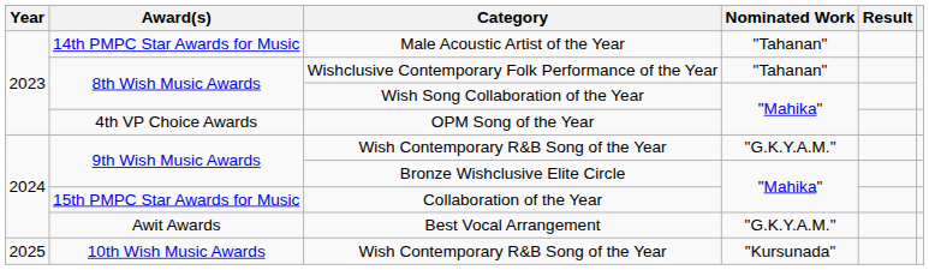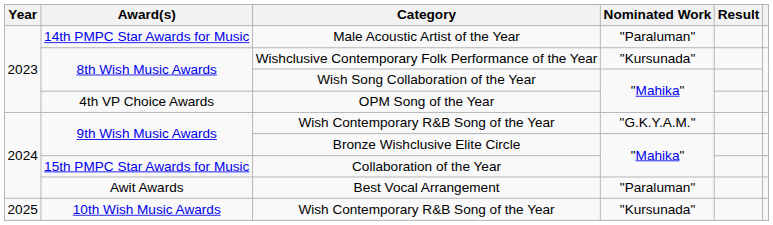Male Acoustic Artist of the Year | Nominated Work: "Tahanan" -> "Paraluman"
Wishclusive Contemporary Folk Performance of the Year | Nominated Work: "Tahanan" -> "Kursunada"
Best Vocal Arrangement | Nominated Work: "G.K.Y.A.M." -> "Paraluman"
